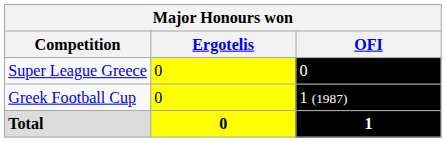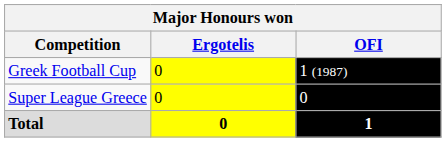rows swapped: Super League Greece <-> Greek Football Cup
